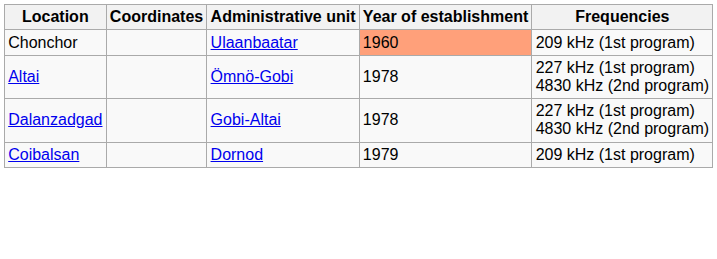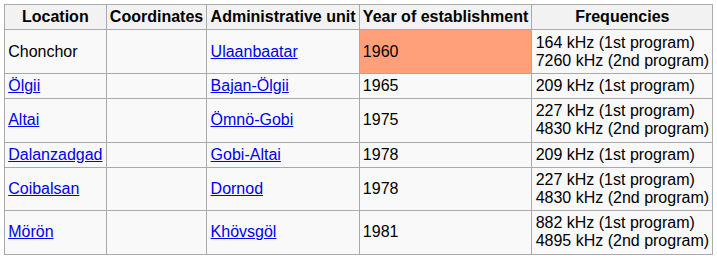Chonchor | Frequencies: 209 kHz (1st program) -> 164 kHz (1st program) 7260 kHz (2nd program)
+ row: Ölgii | Bajan-Ölgii | 1965 | 209 kHz (1st program)
Altai | Year of establishment: 1978 -> 1975
Dalanzadgad | Frequencies: 227 kHz (1st program) 4830 kHz (2nd program) -> 209 kHz (1st program)
Coibalsan | Year of establishment: 1979 -> 1978
Coibalsan | Frequencies: 209 kHz (1st program) -> 227 kHz (1st program) 4830 kHz (2nd program)
+ row: Mörön | Khövsgöl | 1981 | 882 kHz (1st program) 4895 kHz (2nd program)
